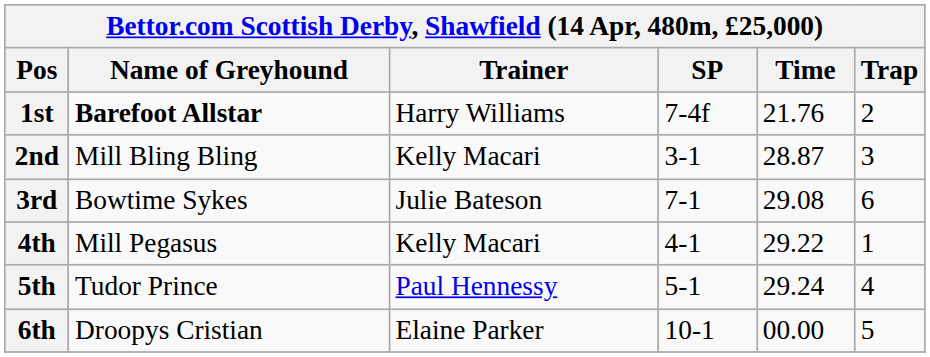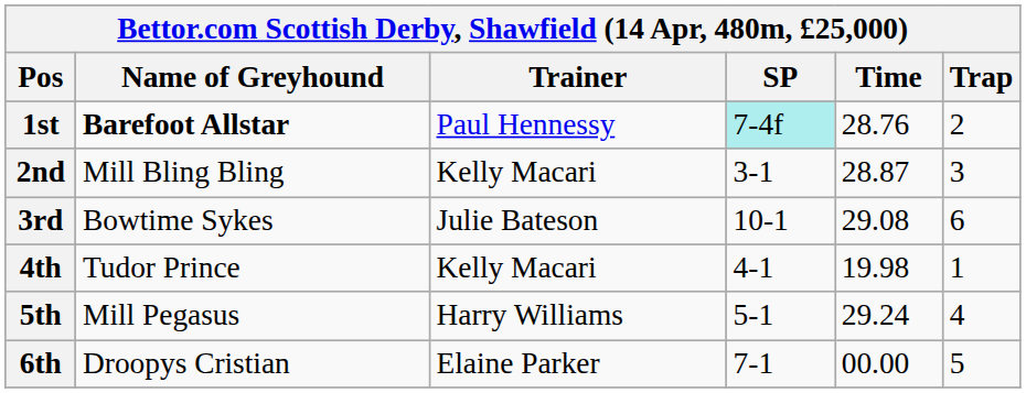1st | Trainer: Harry Williams -> Paul Hennessy
1st | SP: no background -> paleturquoise background
1st | Time: 21.76 -> 28.76
3rd | SP: 7-1 -> 10-1
4th | Name of Greyhound: Mill Pegasus -> Tudor Prince
4th | Time: 29.22 -> 19.98
5th | Name of Greyhound: Tudor Prince -> Mill Pegasus
5th | Trainer: Paul Hennessy -> Harry Williams
6th | SP: 10-1 -> 7-1
